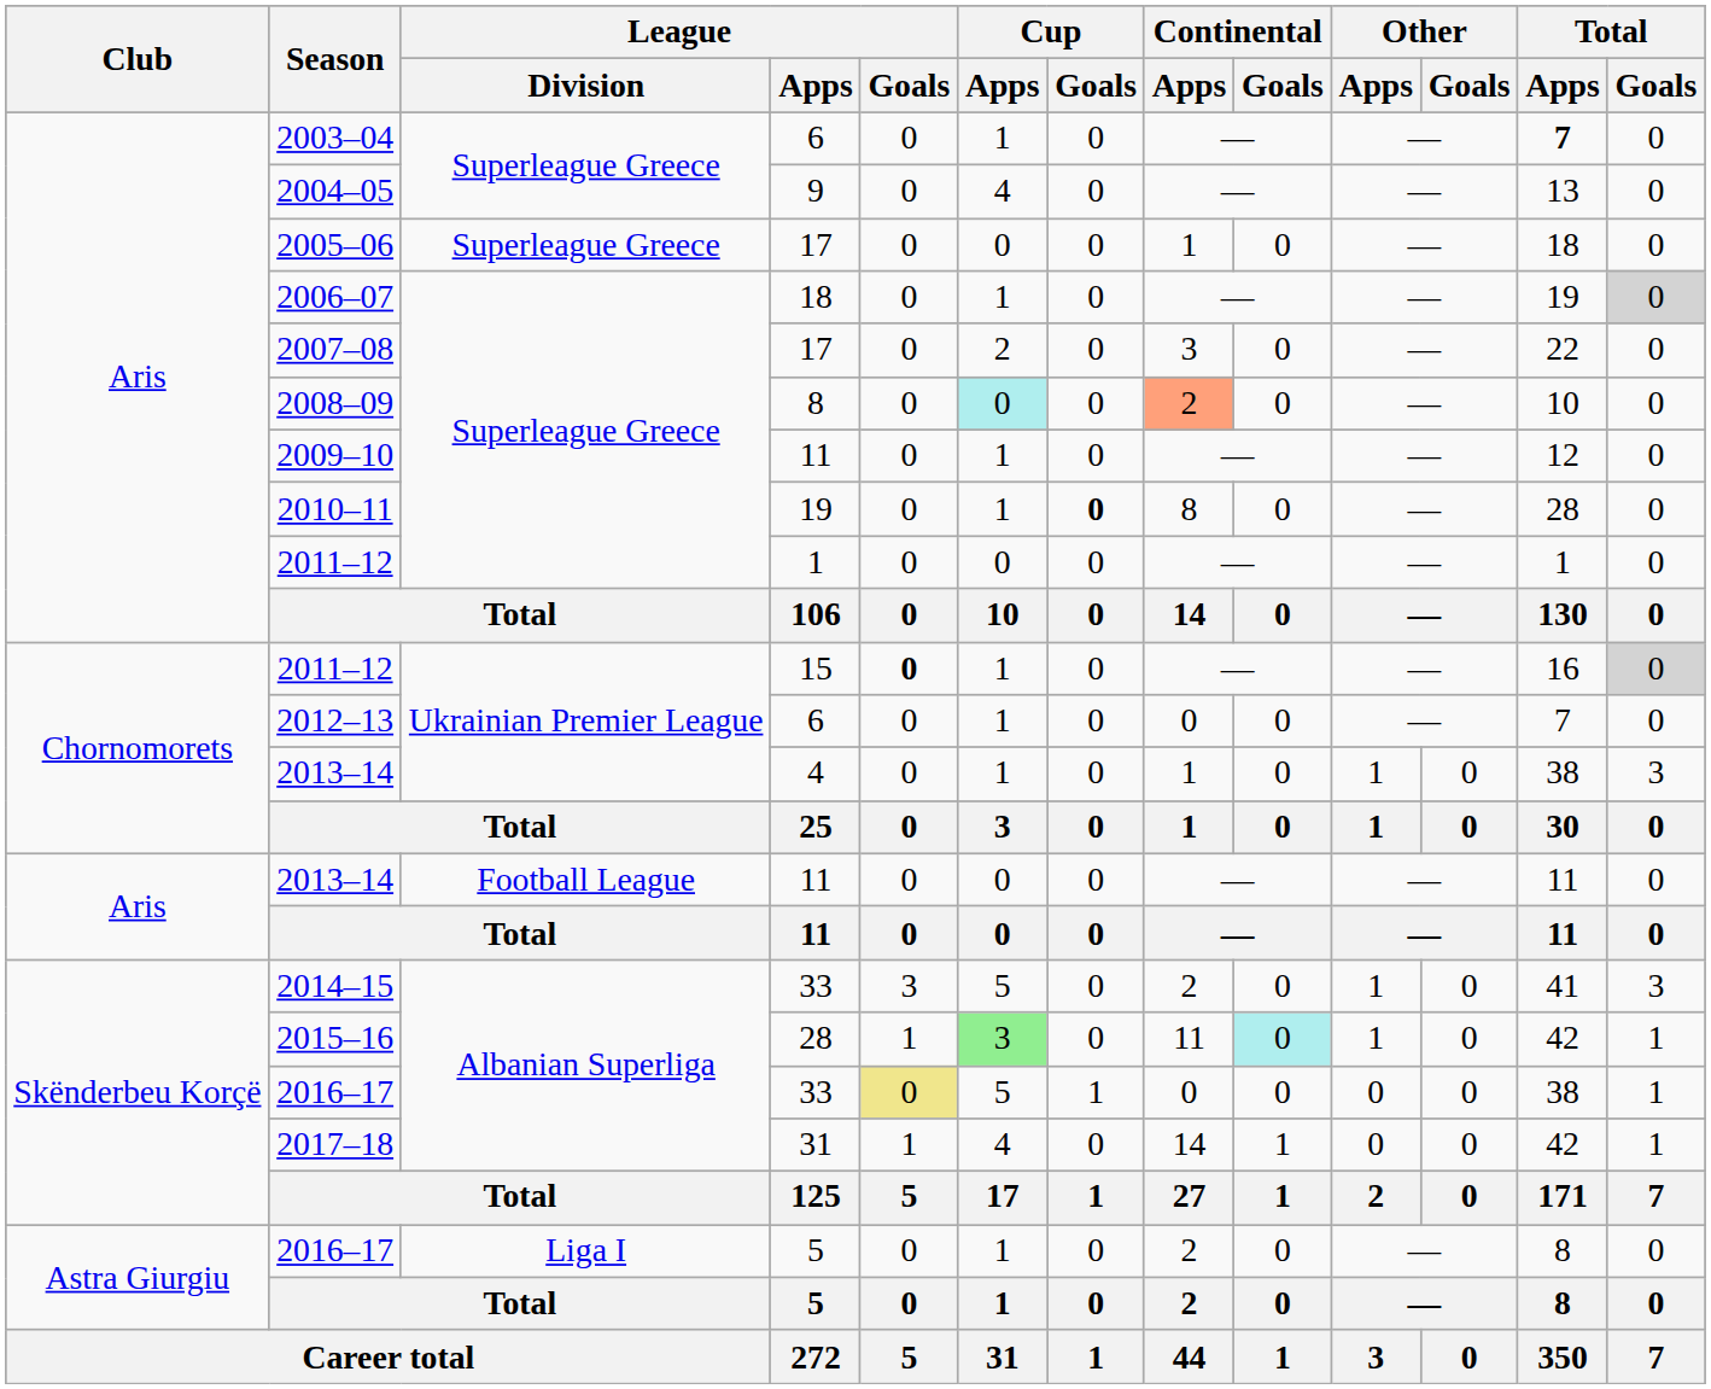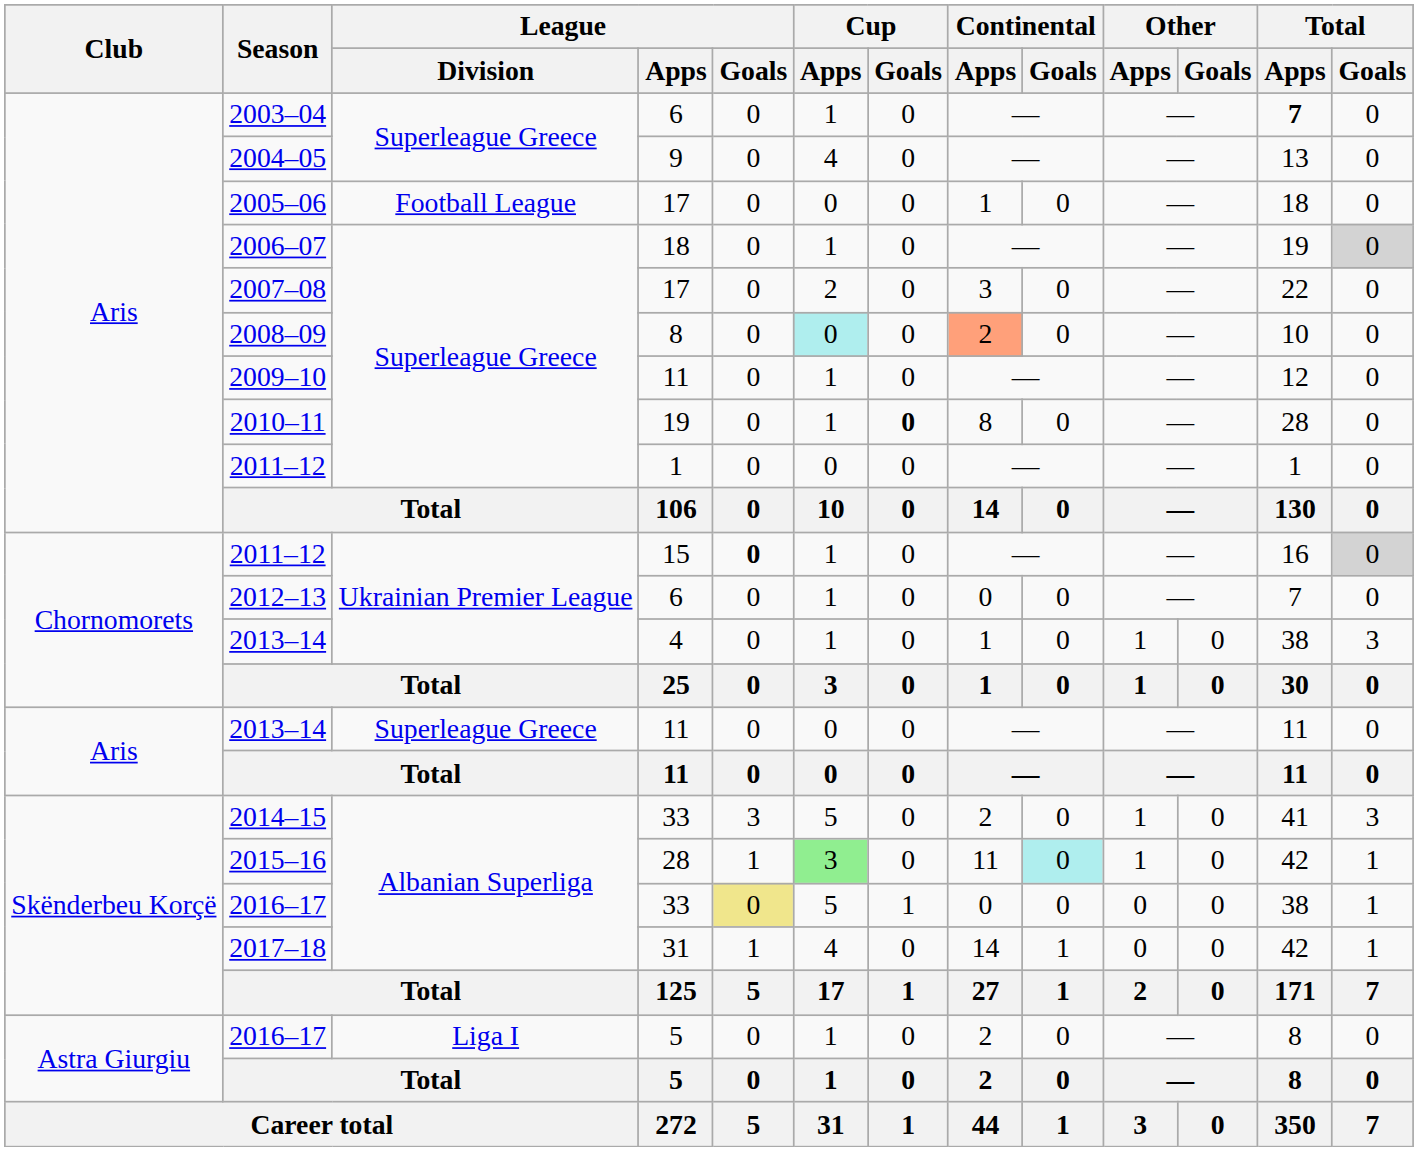2005–06 | League / Division: Superleague Greece -> Football League
2013–14 / 11 | League / Division: Football League -> Superleague Greece
